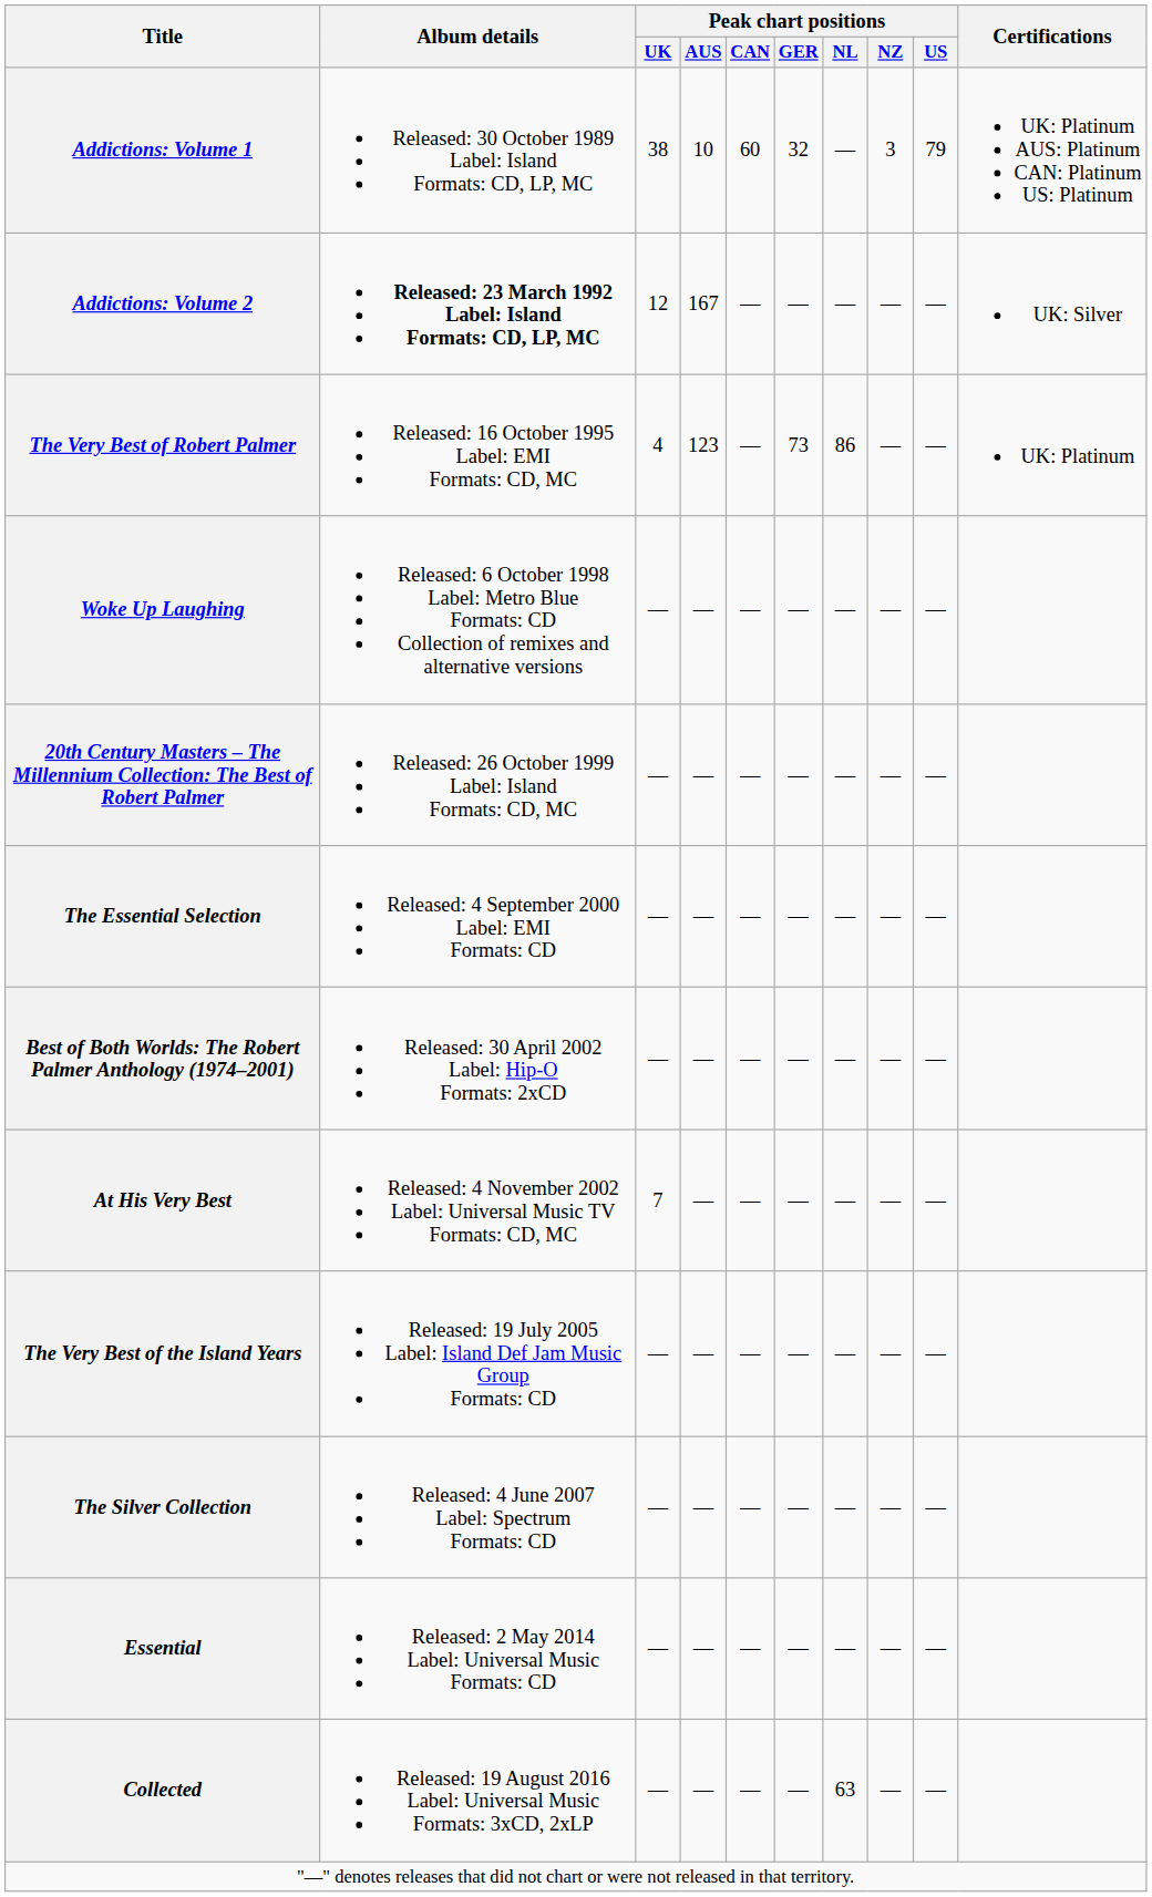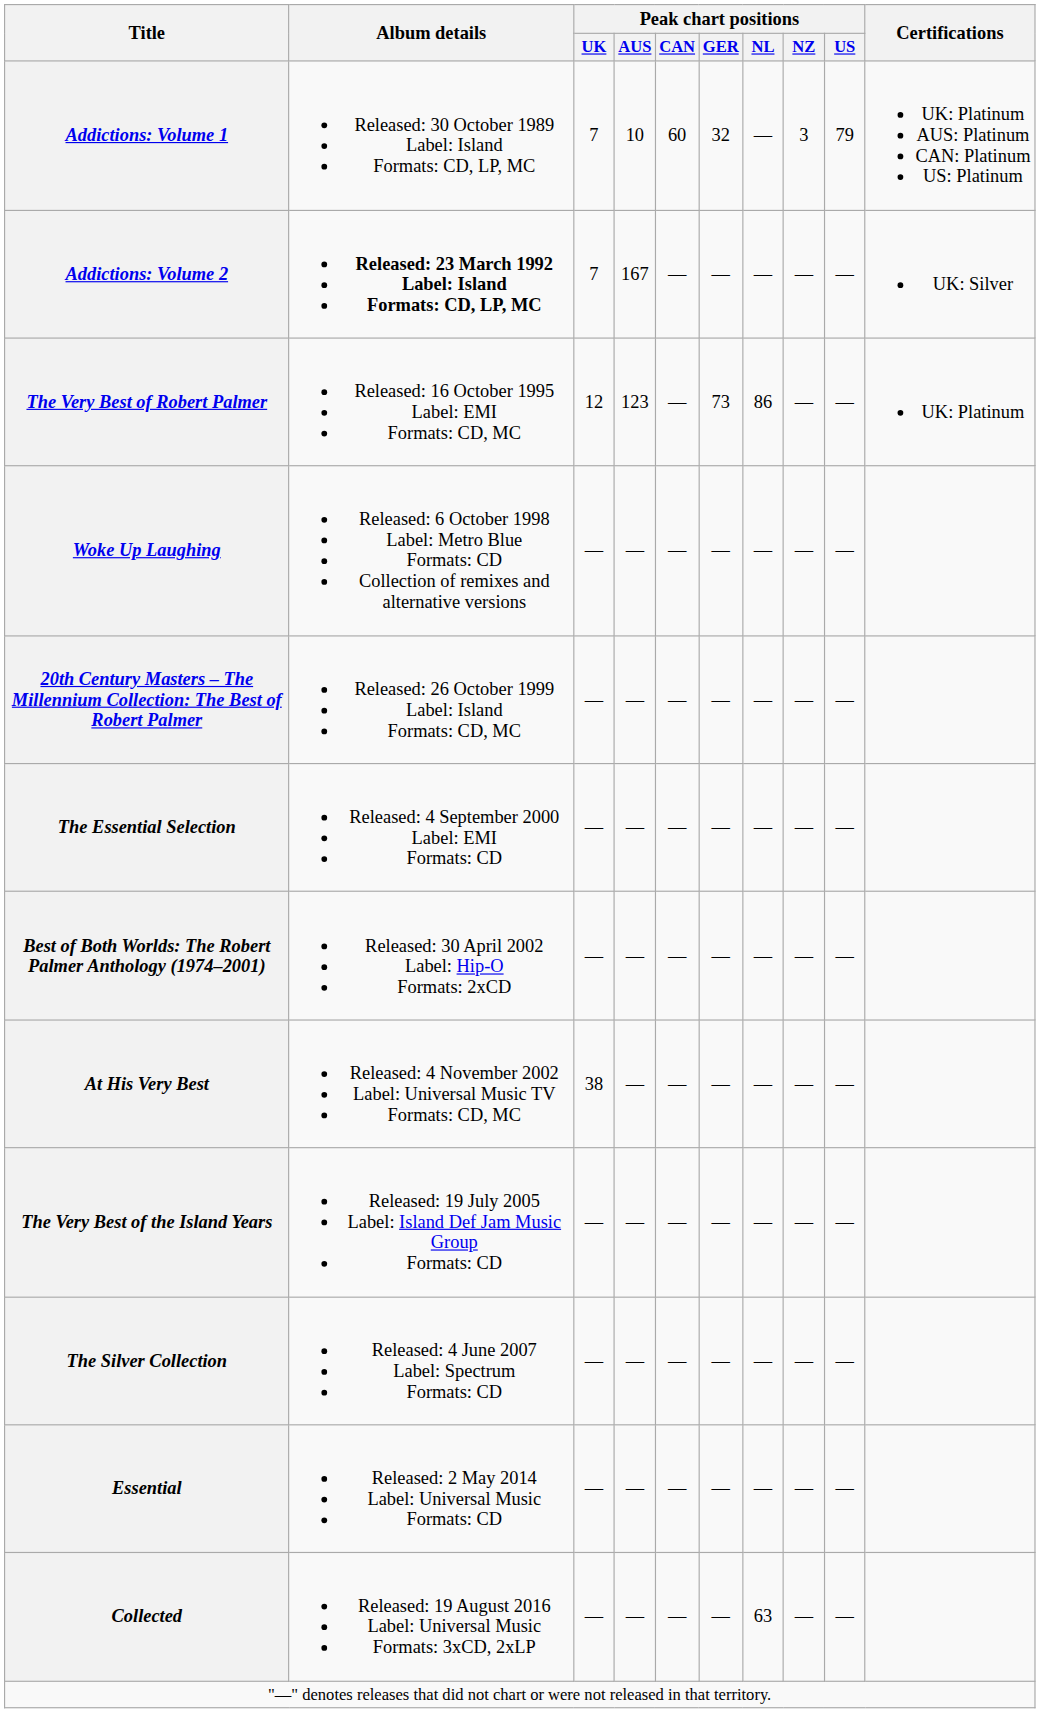Addictions: Volume 1 | Peak chart positions / UK: 38 -> 7
Addictions: Volume 2 | Peak chart positions / UK: 12 -> 7
The Very Best of Robert Palmer | Peak chart positions / UK: 4 -> 12
At His Very Best | Peak chart positions / UK: 7 -> 38
